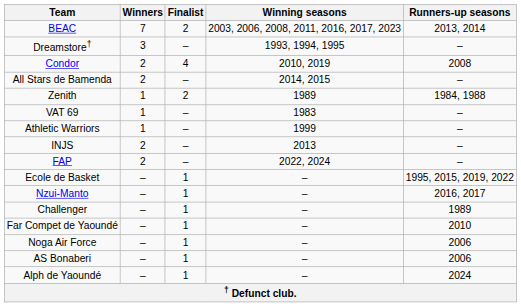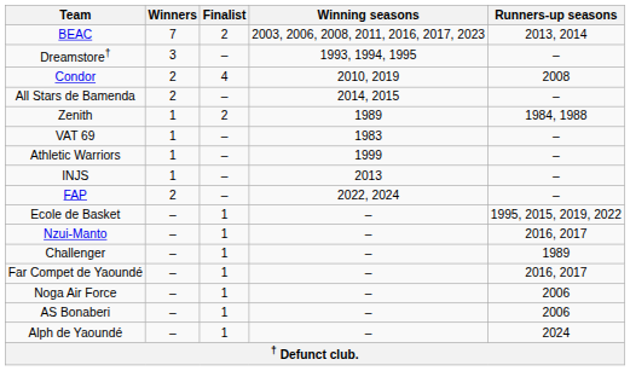INJS | Winners: 2 -> 1
Far Compet de Yaoundé | Runners-up seasons: 2010 -> 2016, 2017
